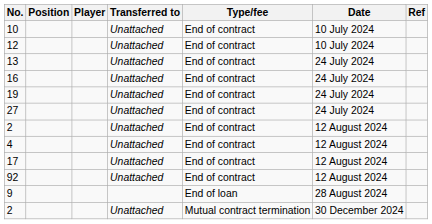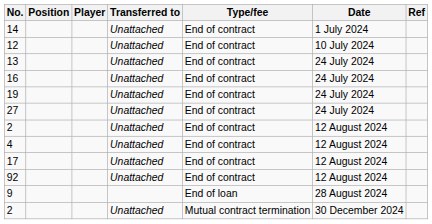+ row: 14 | Unattached | End of contract | 1 July 2024
- row: 10 | Unattached | End of contract | 10 July 2024
